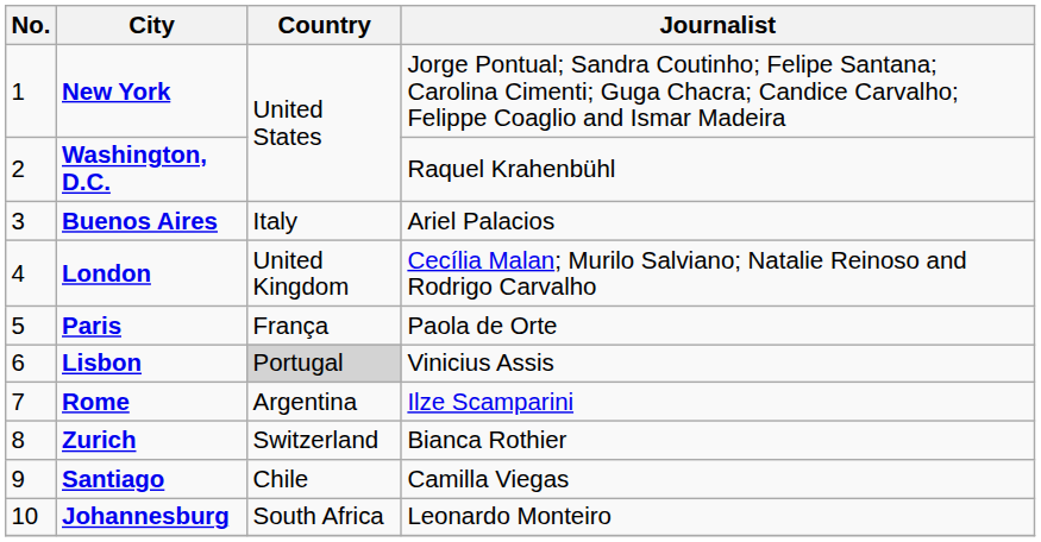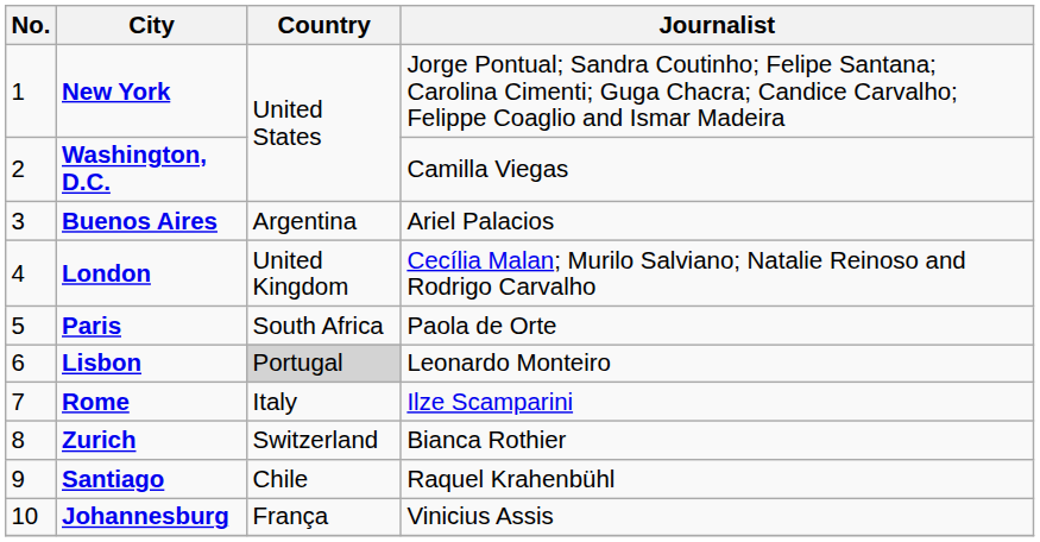Washington, D.C. | Journalist: Raquel Krahenbühl -> Camilla Viegas
Buenos Aires | Country: Italy -> Argentina
Paris | Country: França -> South Africa
Lisbon | Journalist: Vinicius Assis -> Leonardo Monteiro
Rome | Country: Argentina -> Italy
Santiago | Journalist: Camilla Viegas -> Raquel Krahenbühl
Johannesburg | Country: South Africa -> França
Johannesburg | Journalist: Leonardo Monteiro -> Vinicius Assis
